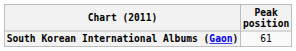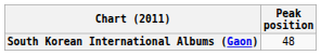South Korean International Albums (Gaon) | Peak position: 61 -> 48
